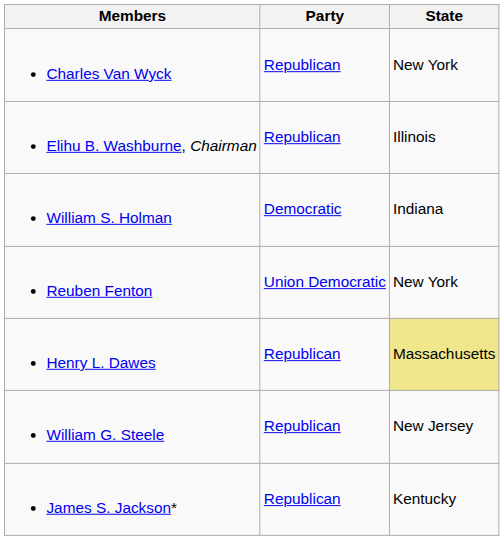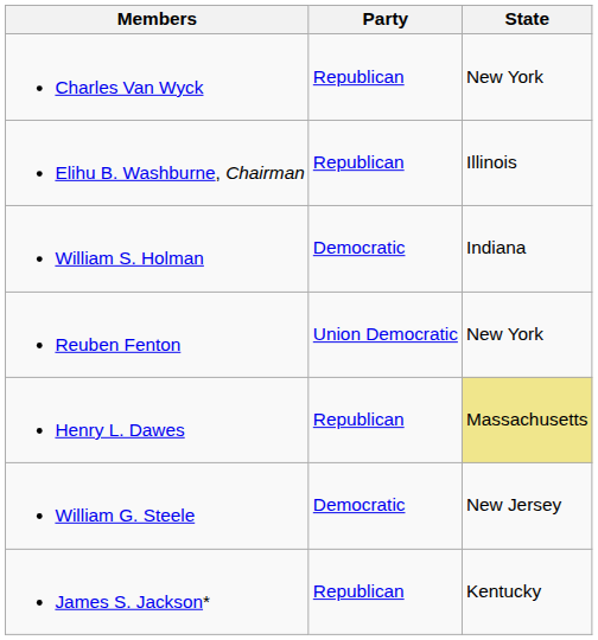William G. Steele | Party: Republican -> Democratic
